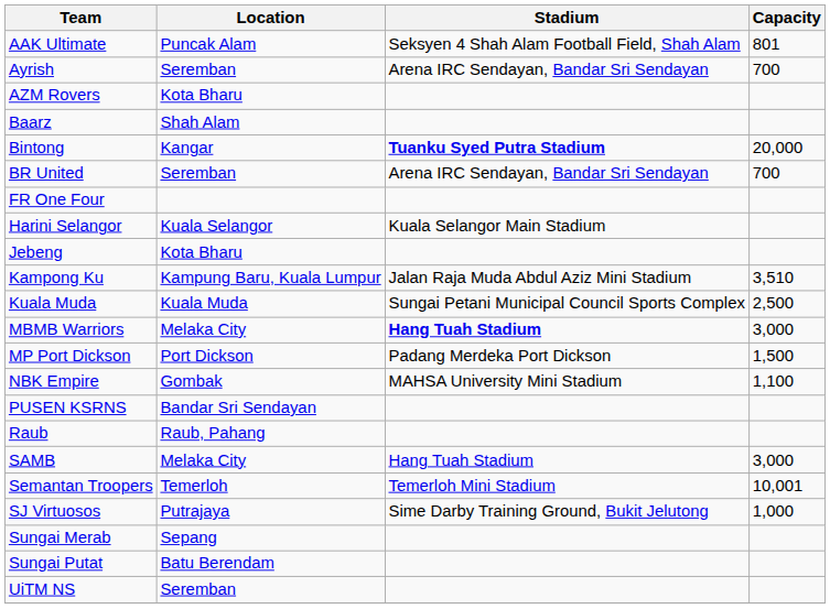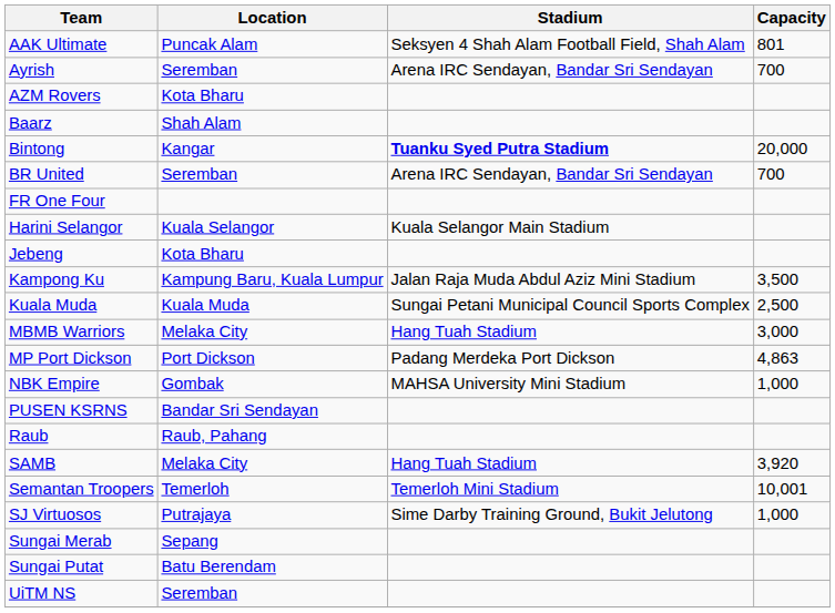Kampong Ku | Capacity: 3,510 -> 3,500
MBMB Warriors | Stadium: bold -> normal
MP Port Dickson | Capacity: 1,500 -> 4,863
NBK Empire | Capacity: 1,100 -> 1,000
SAMB | Capacity: 3,000 -> 3,920
